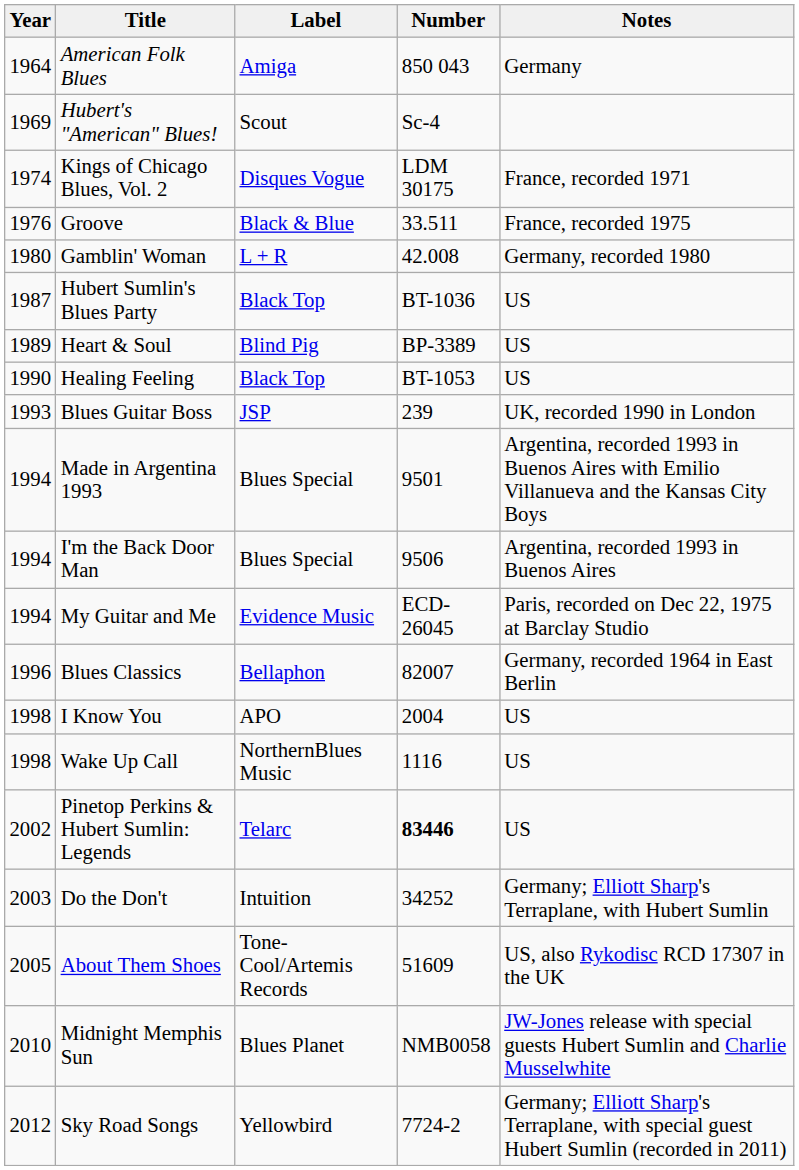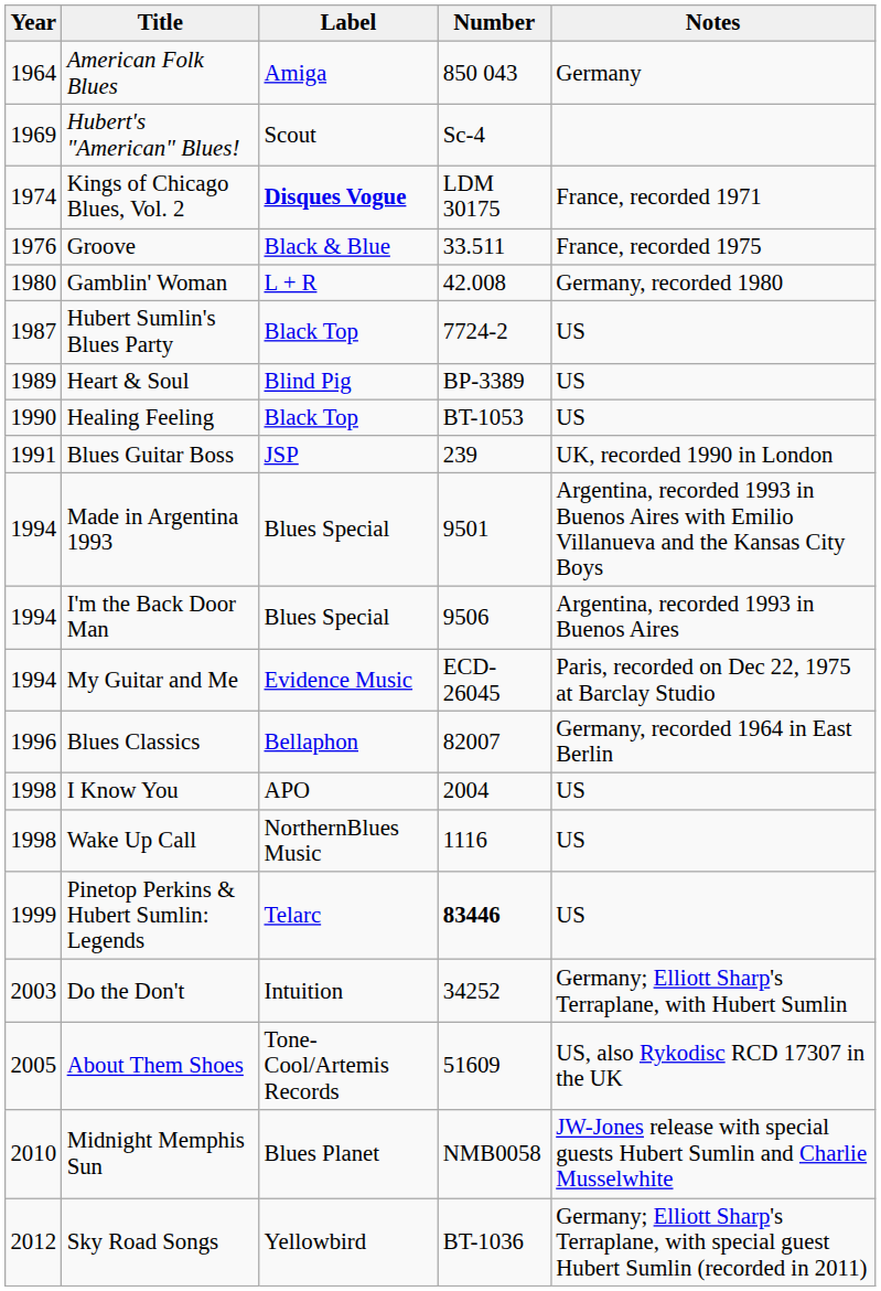Kings of Chicago Blues, Vol. 2 | Label: normal -> bold
Hubert Sumlin's Blues Party | Number: BT-1036 -> 7724-2
Blues Guitar Boss | Year: 1993 -> 1991
Pinetop Perkins & Hubert Sumlin: Legends | Year: 2002 -> 1999
Sky Road Songs | Number: 7724-2 -> BT-1036
